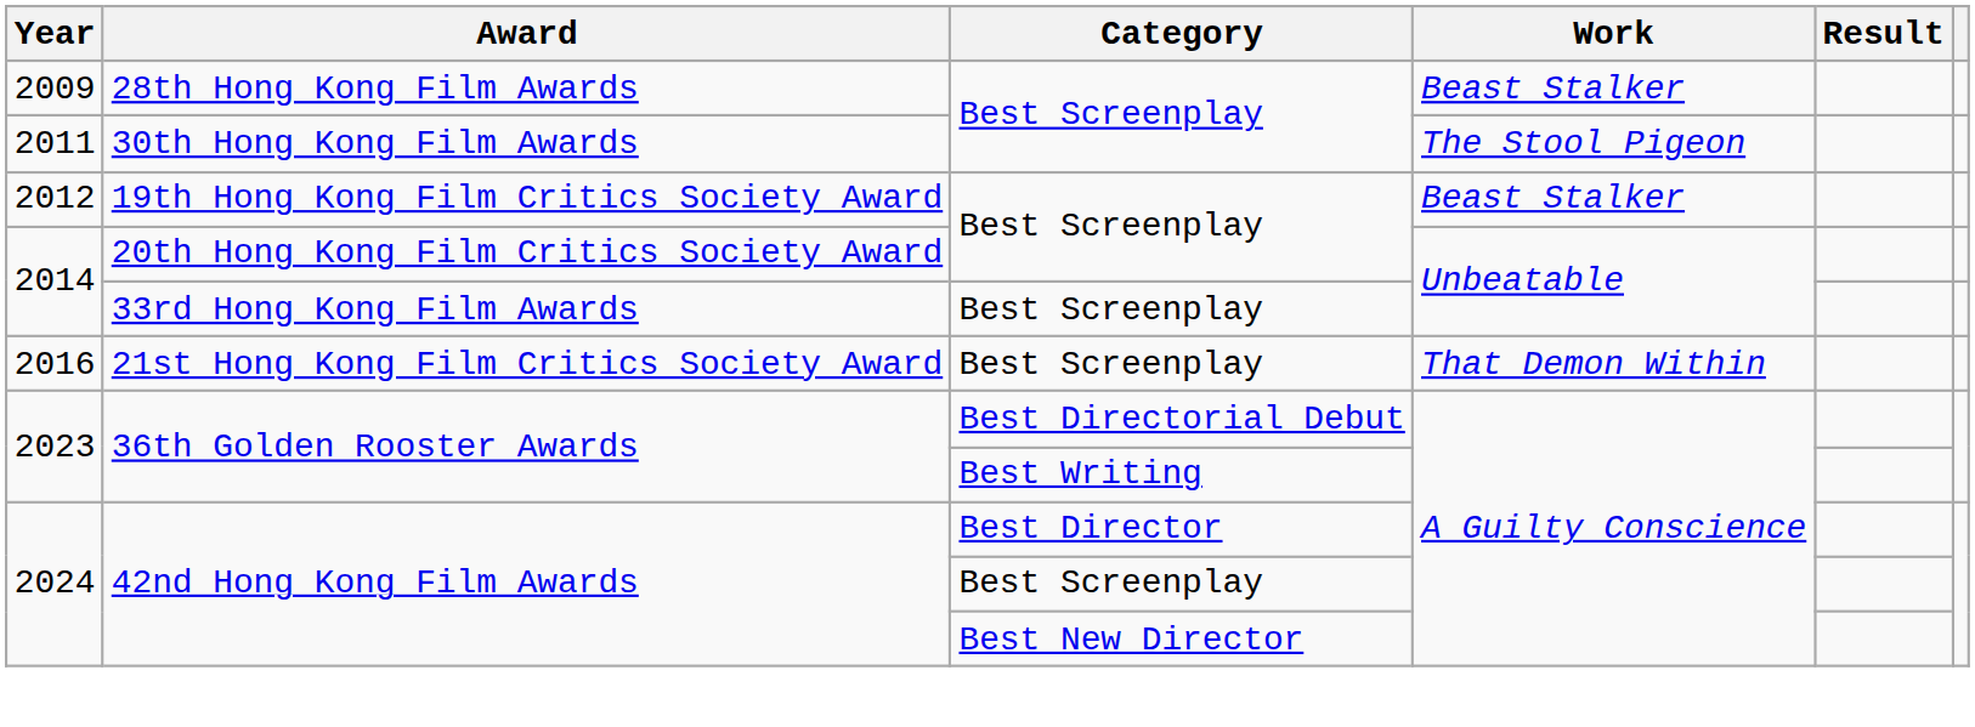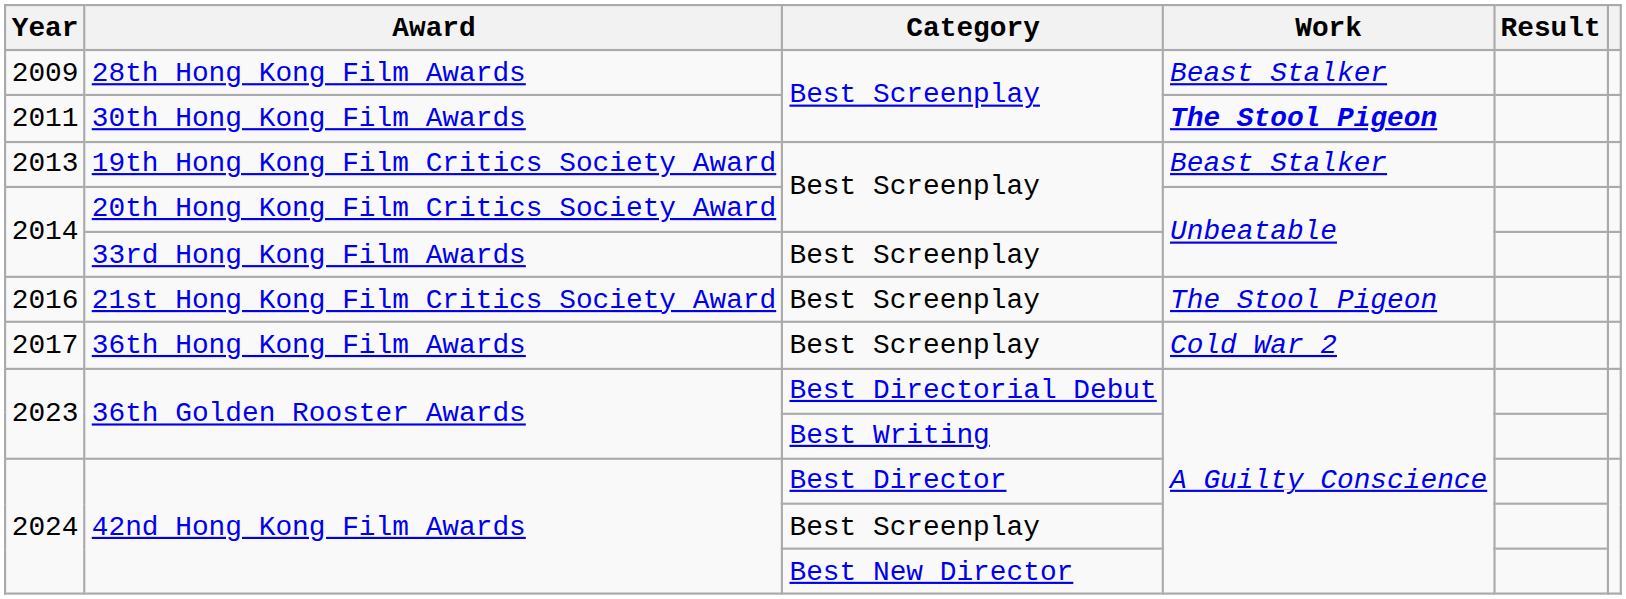30th Hong Kong Film Awards | Work: normal -> bold
19th Hong Kong Film Critics Society Award | Year: 2012 -> 2013
21st Hong Kong Film Critics Society Award | Work: That Demon Within -> The Stool Pigeon
+ row: 2017 | 36th Hong Kong Film Awards | Best Screenplay | Cold War 2
